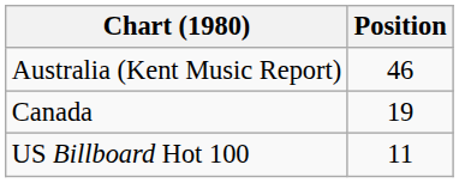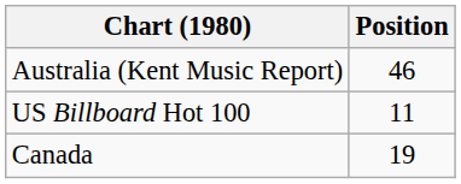rows swapped: Canada <-> US Billboard Hot 100
